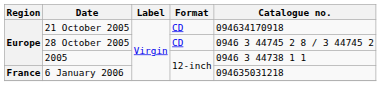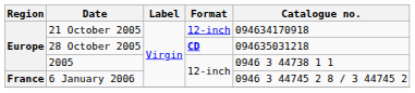21 October 2005 | Format: CD -> 12-inch
28 October 2005 | Format: normal -> bold
28 October 2005 | Catalogue no.: 0946 3 44745 2 8 / 3 44745 2 -> 094635031218
6 January 2006 | Catalogue no.: 094635031218 -> 0946 3 44745 2 8 / 3 44745 2
